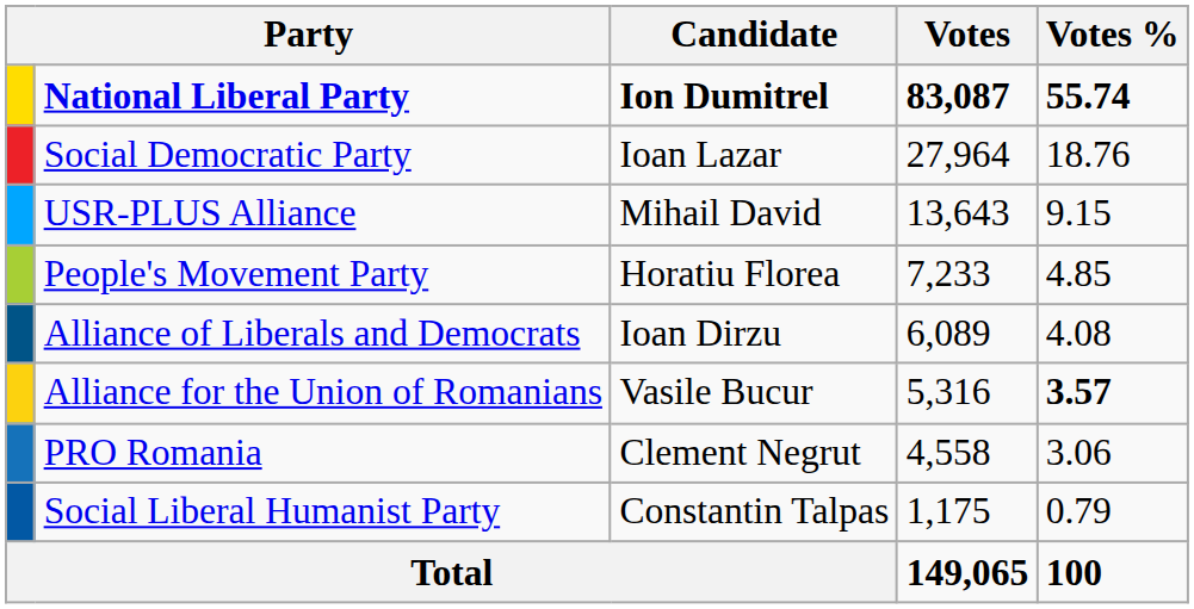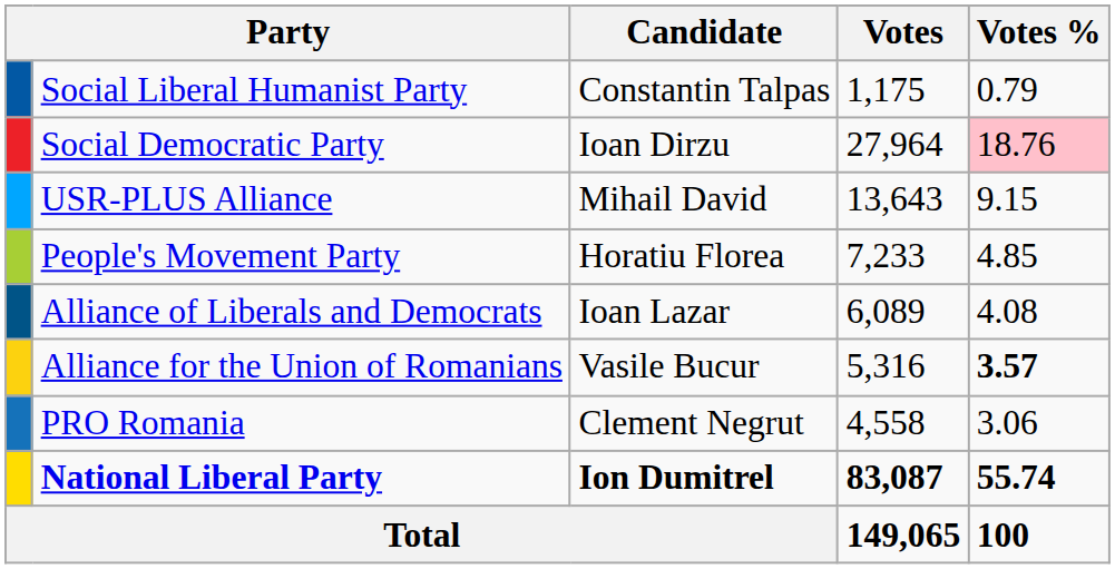rows swapped: National Liberal Party <-> Social Liberal Humanist Party
Social Democratic Party | Candidate: Ioan Lazar -> Ioan Dirzu
Social Democratic Party | Votes %: no background -> pink background
Alliance of Liberals and Democrats | Candidate: Ioan Dirzu -> Ioan Lazar
